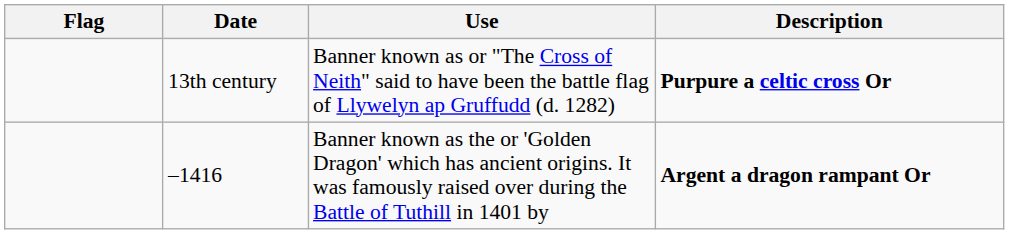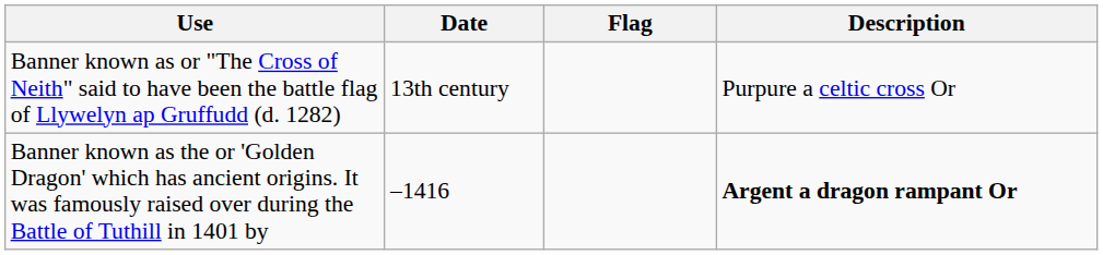columns swapped: Flag <-> Use
13th century | Description: bold -> normal
